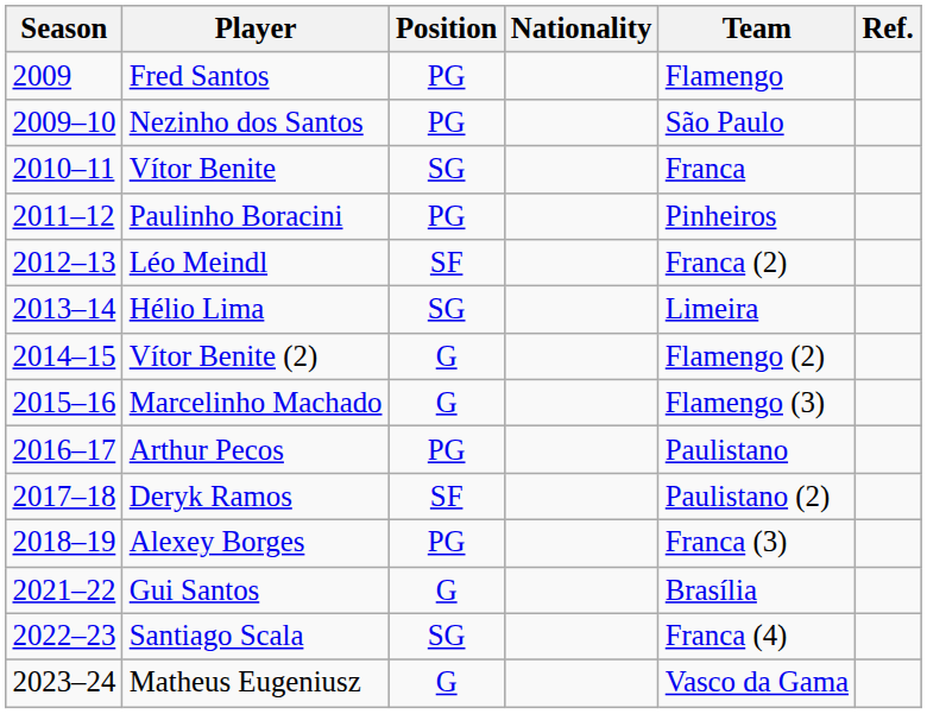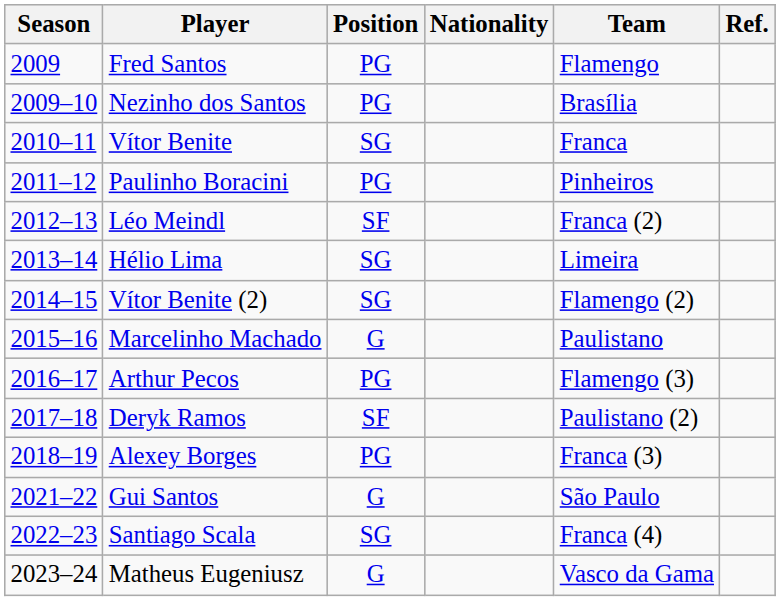Nezinho dos Santos | Team: São Paulo -> Brasília
Vítor Benite (2) | Position: G -> SG
Marcelinho Machado | Team: Flamengo (3) -> Paulistano
Arthur Pecos | Team: Paulistano -> Flamengo (3)
Gui Santos | Team: Brasília -> São Paulo
